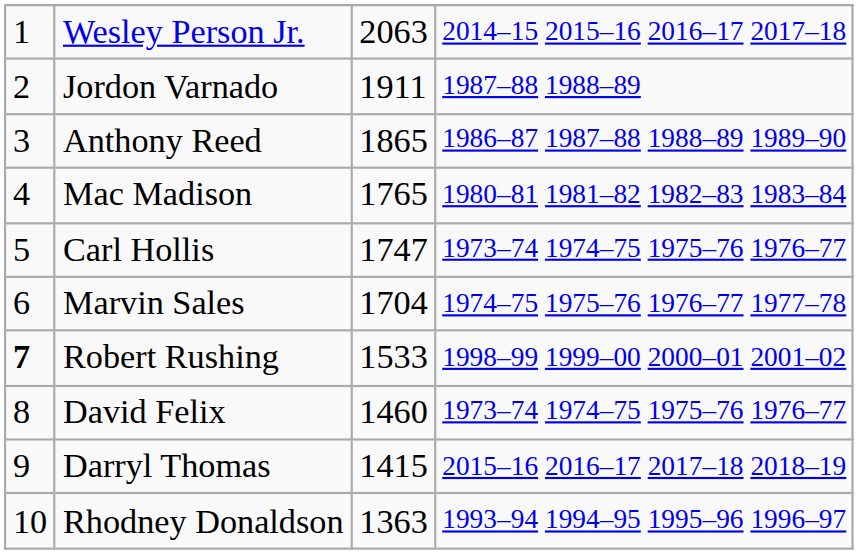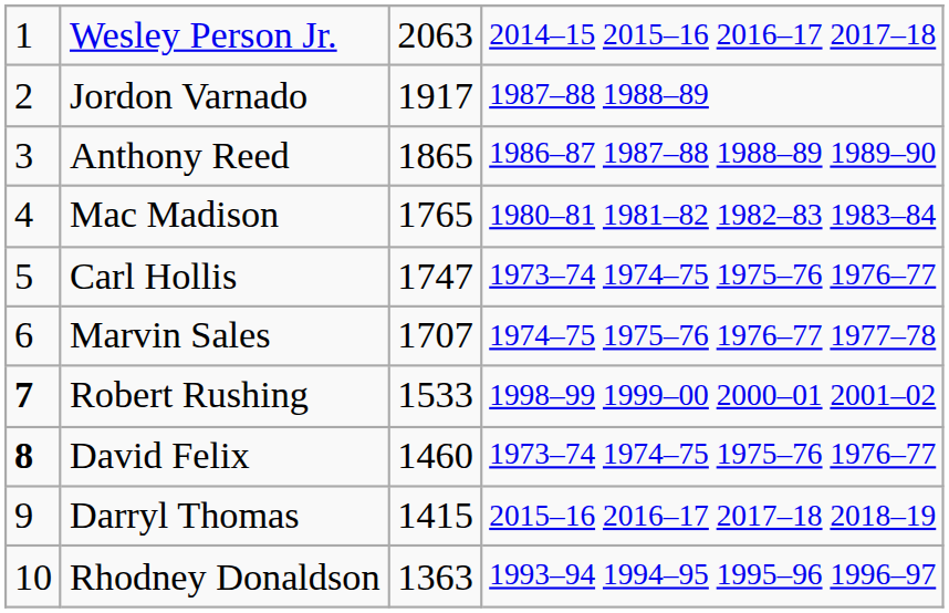Jordon Varnado | column 3: 1911 -> 1917
Marvin Sales | column 3: 1704 -> 1707
David Felix | column 1: normal -> bold
